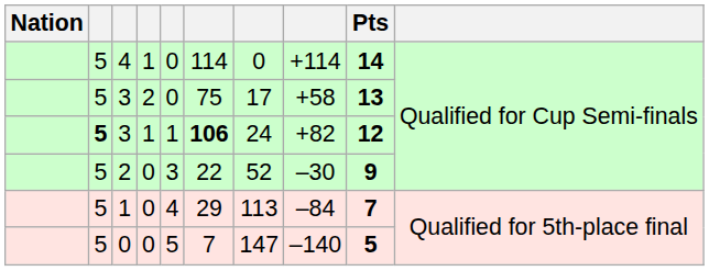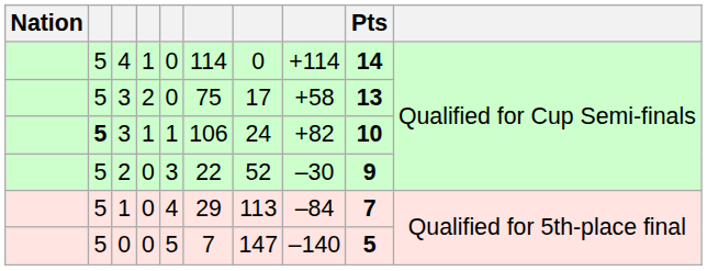3 / 1 | column 6: bold -> normal
3 / 1 | Pts: 12 -> 10
